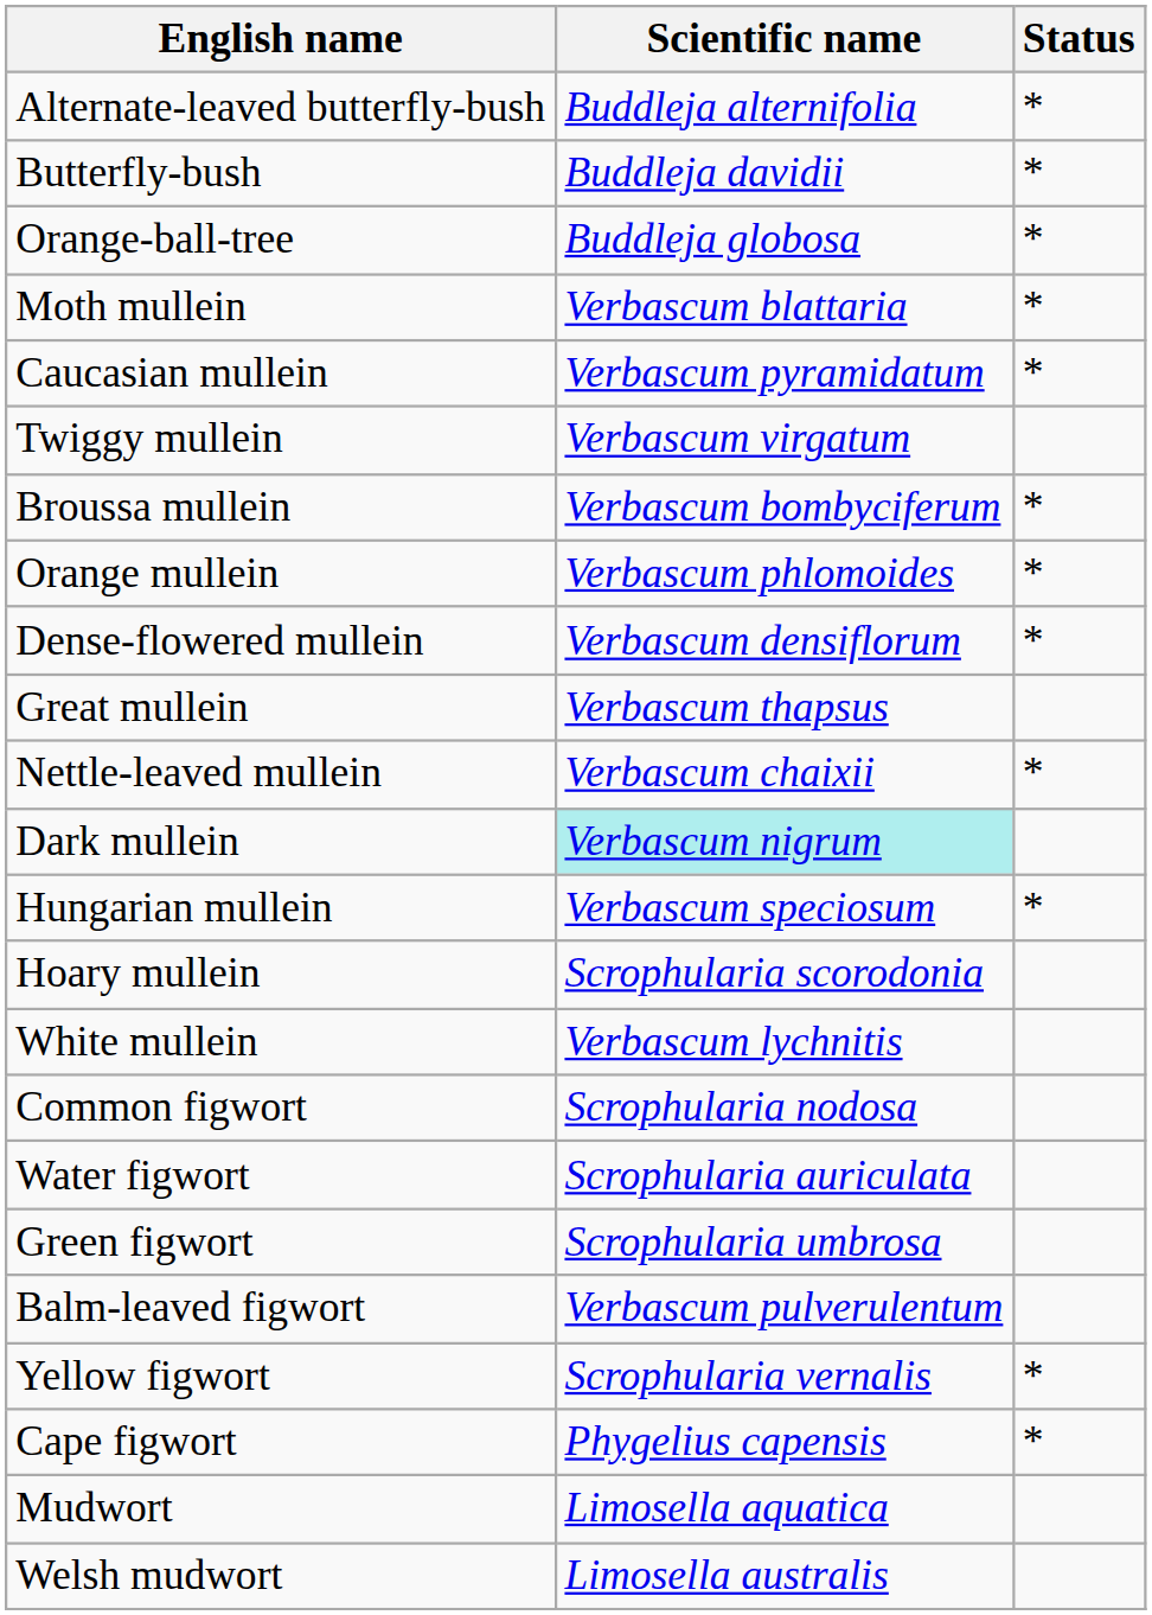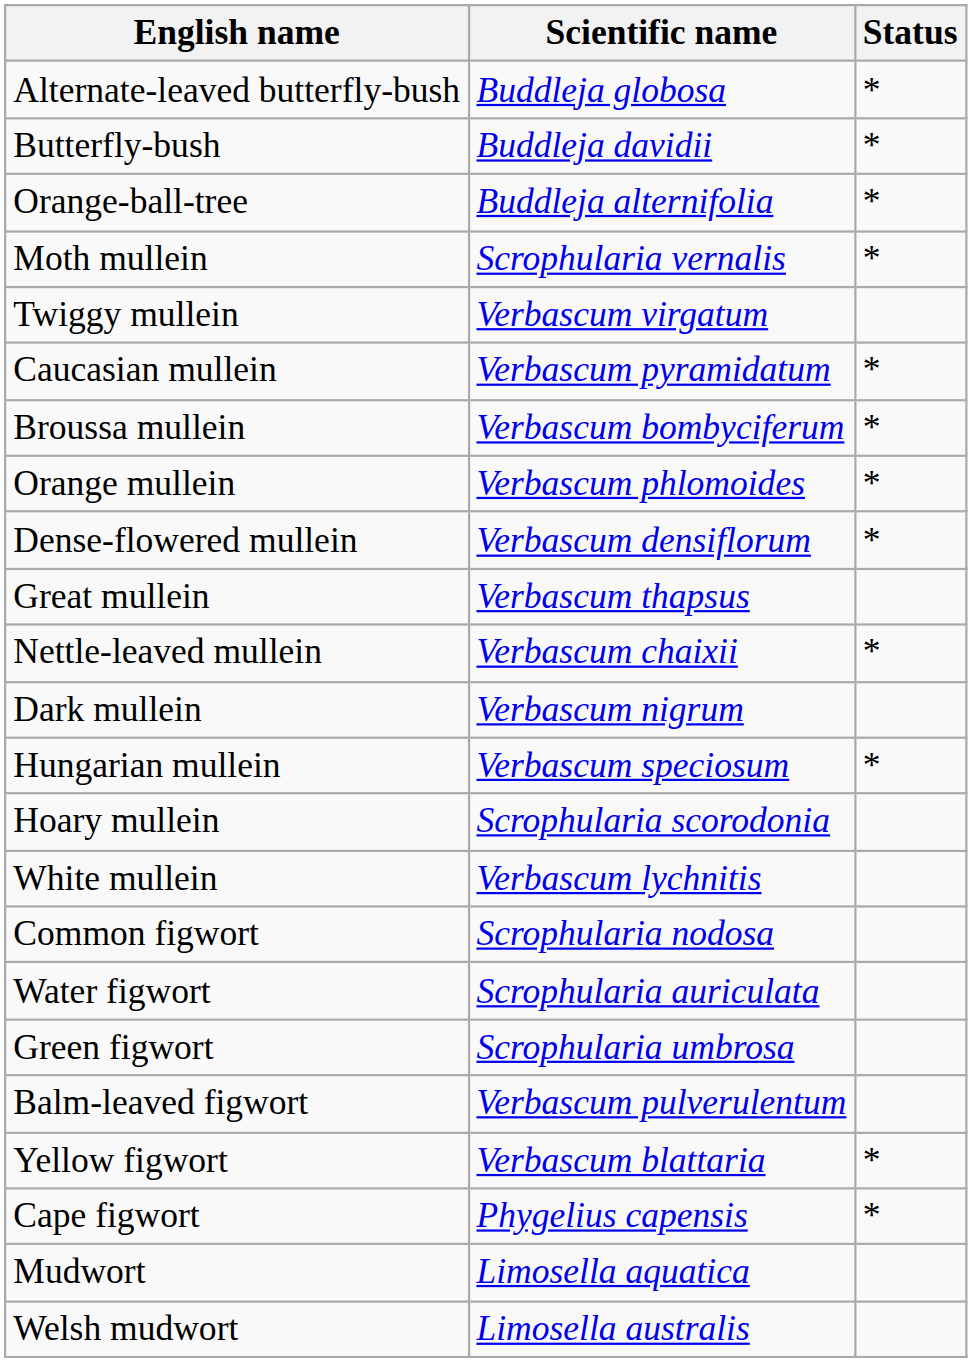Alternate-leaved butterfly-bush | Scientific name: Buddleja alternifolia -> Buddleja globosa
Orange-ball-tree | Scientific name: Buddleja globosa -> Buddleja alternifolia
Moth mullein | Scientific name: Verbascum blattaria -> Scrophularia vernalis
rows swapped: Twiggy mullein <-> Caucasian mullein
Dark mullein | Scientific name: paleturquoise background -> no background
Yellow figwort | Scientific name: Scrophularia vernalis -> Verbascum blattaria
